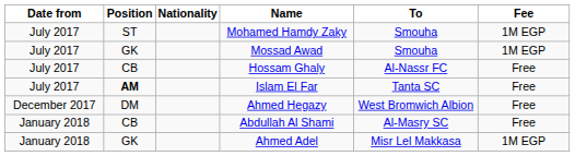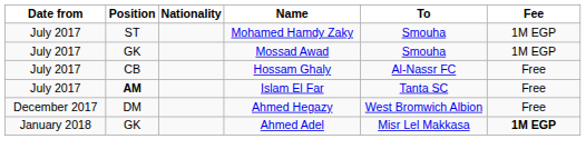- row: January 2018 | CB | Abdullah Al Shami | Al-Masry SC | Free
Ahmed Adel | Fee: normal -> bold
